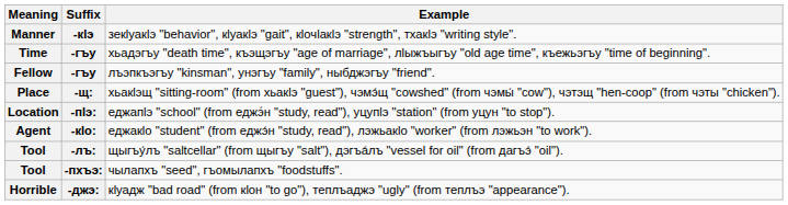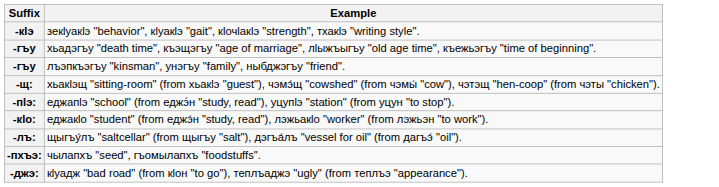- column: Meaning | Manner | Time | Fellow | Place | Location | Agent | Tool | Tool | Horrible
